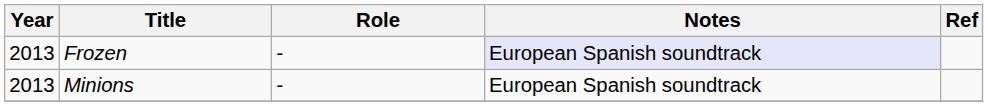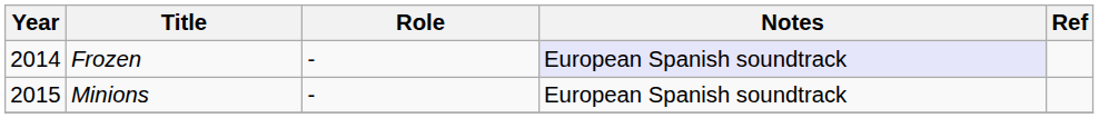Frozen | Year: 2013 -> 2014
Minions | Year: 2013 -> 2015
